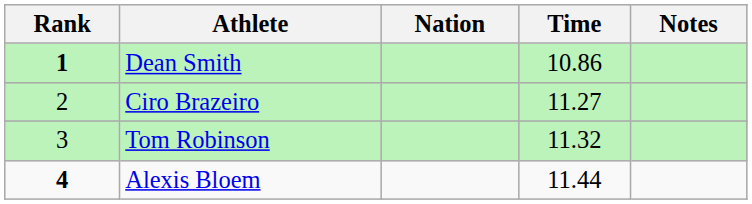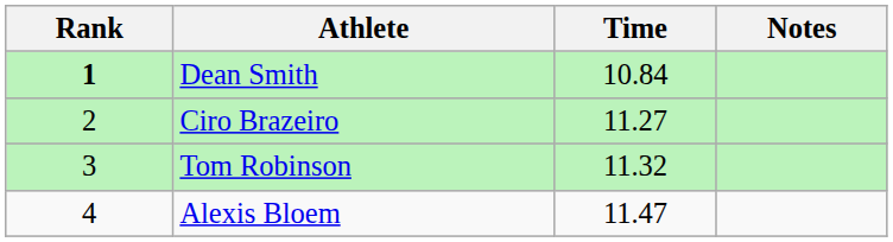- column: Nation
Dean Smith | Time: 10.86 -> 10.84
Alexis Bloem | Rank: bold -> normal
Alexis Bloem | Time: 11.44 -> 11.47
